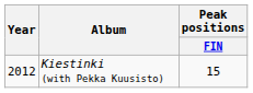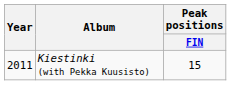Kiestinki (with Pekka Kuusisto) | Year: 2012 -> 2011
